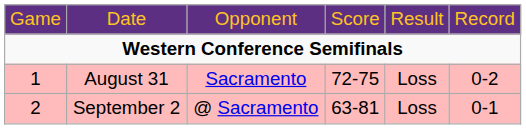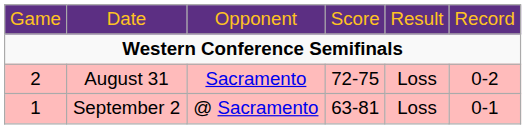August 31 | column 1: 1 -> 2
September 2 | column 1: 2 -> 1
